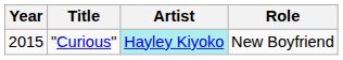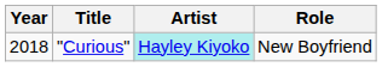"Curious" | Year: 2015 -> 2018
